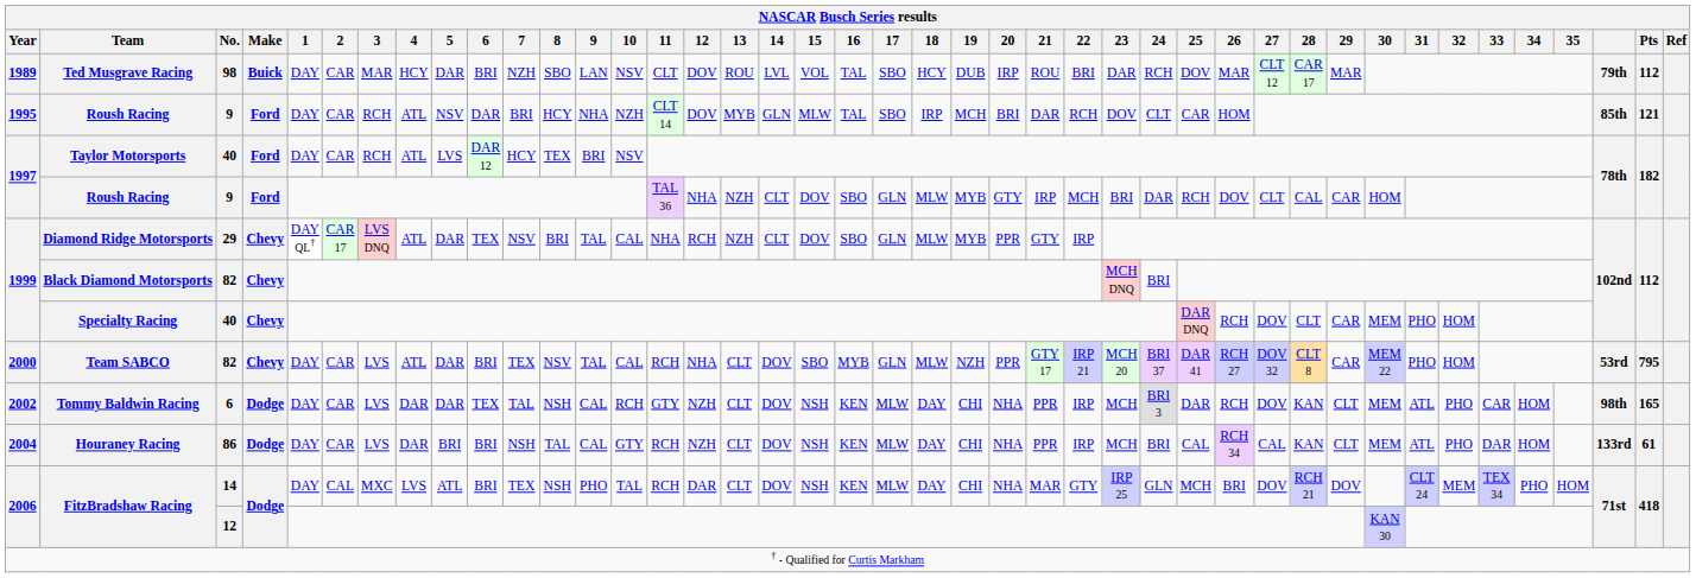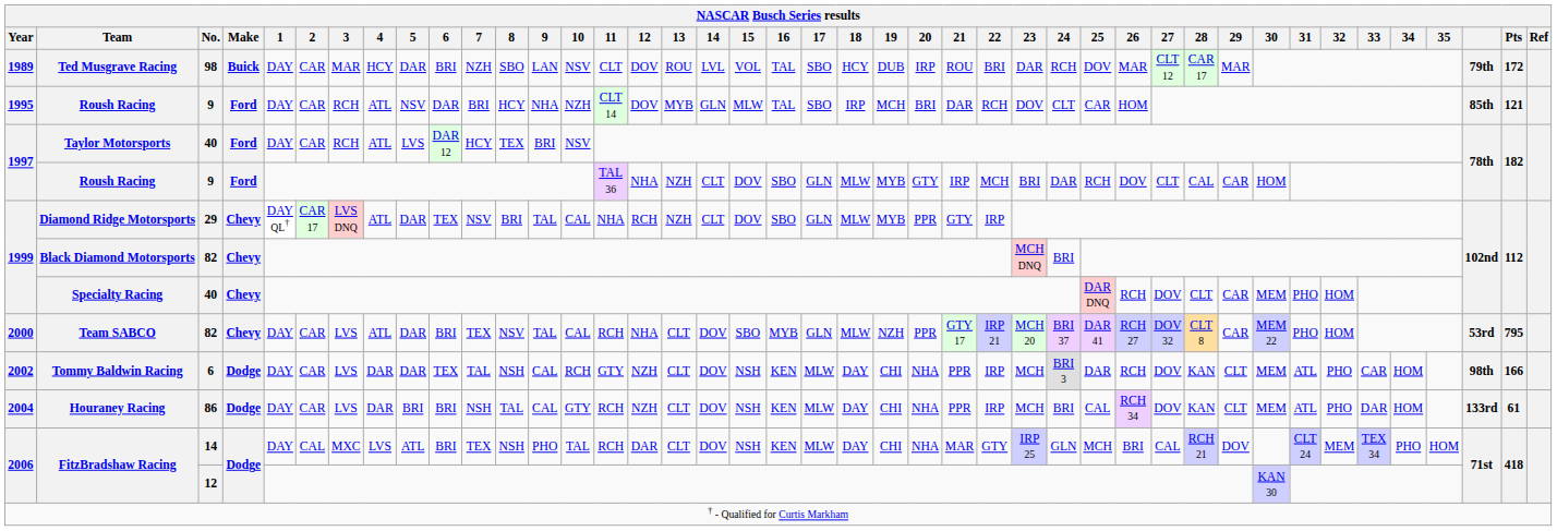Ted Musgrave Racing | Pts: 112 -> 172
Tommy Baldwin Racing | Pts: 165 -> 166
Houraney Racing | 27: CAL -> DOV
FitzBradshaw Racing / 14 | 27: DOV -> CAL
